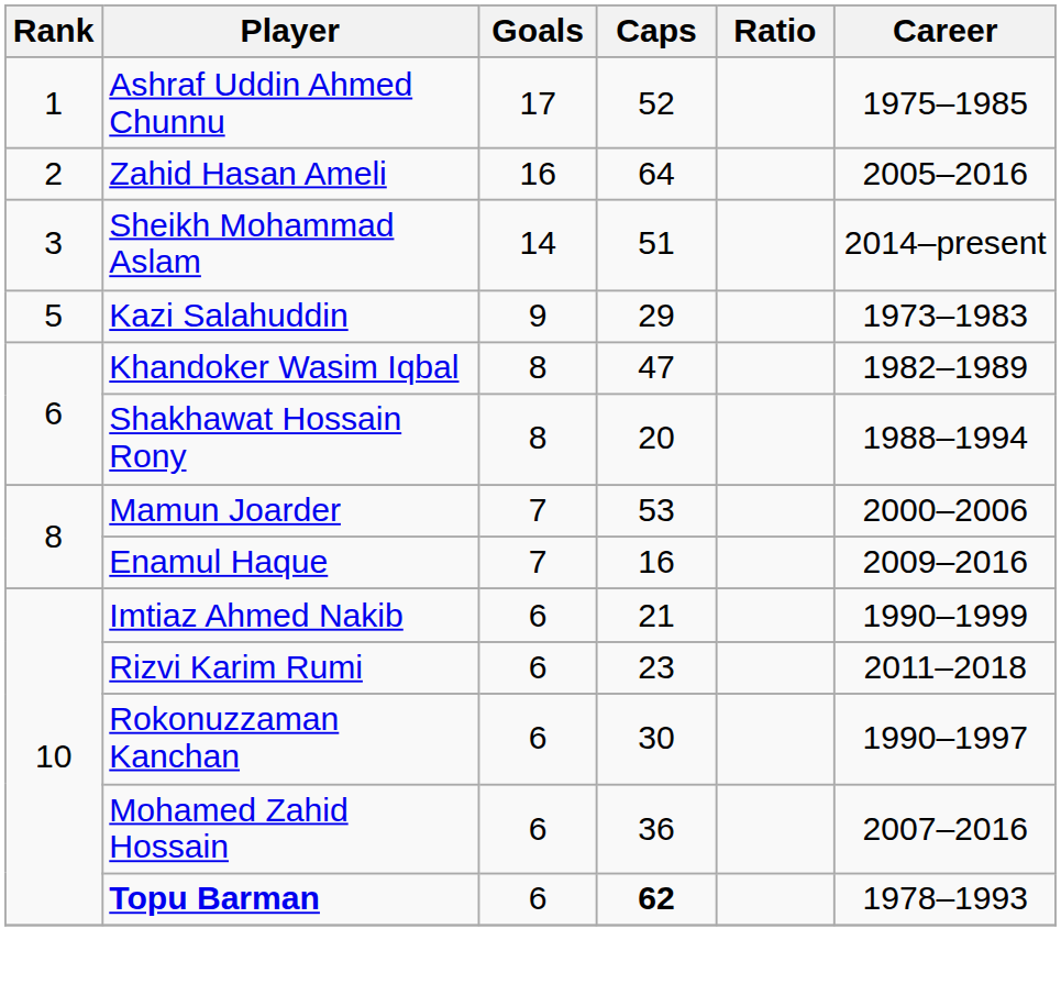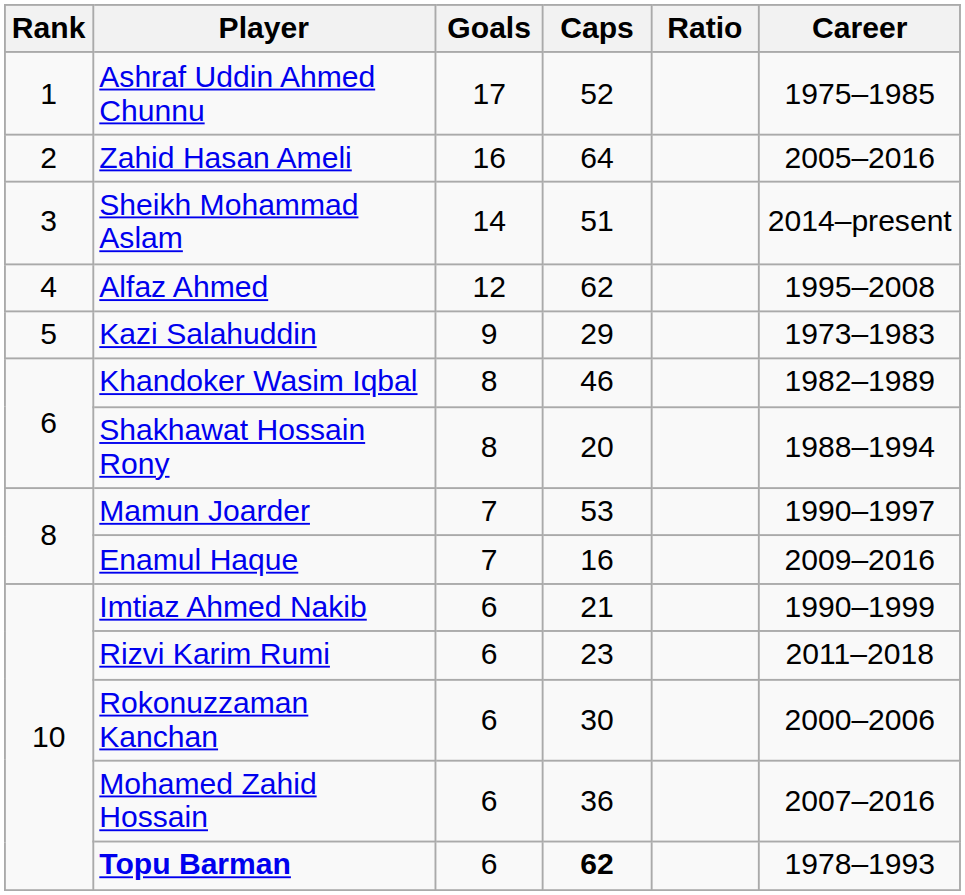+ row: 4 | Alfaz Ahmed | 12 | 62 | 1995–2008
Khandoker Wasim Iqbal | Caps: 47 -> 46
Mamun Joarder | Career: 2000–2006 -> 1990–1997
Rokonuzzaman Kanchan | Career: 1990–1997 -> 2000–2006
